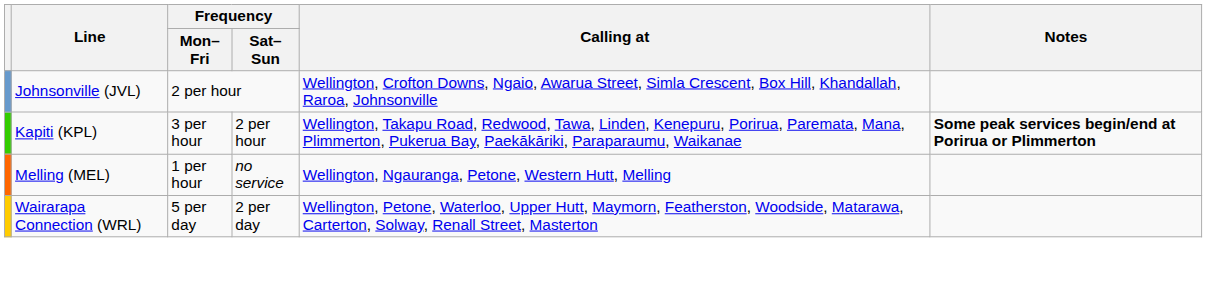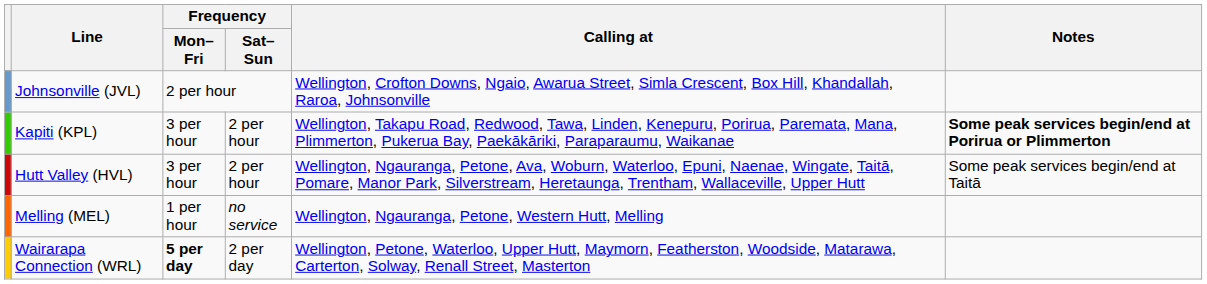+ row: Hutt Valley (HVL) | 3 per hour | 2 per hour | Wellington, Ngauranga, Petone, Ava, Woburn, Waterloo, Epuni, Naenae, Wingate, Taitā, Pomare, Manor Park, Silverstream, Heretaunga, Trentham, Wallaceville, Upper Hutt | Some peak services begin/end at Taitā
Wairarapa Connection (WRL) | Frequency / Mon–Fri: normal -> bold
